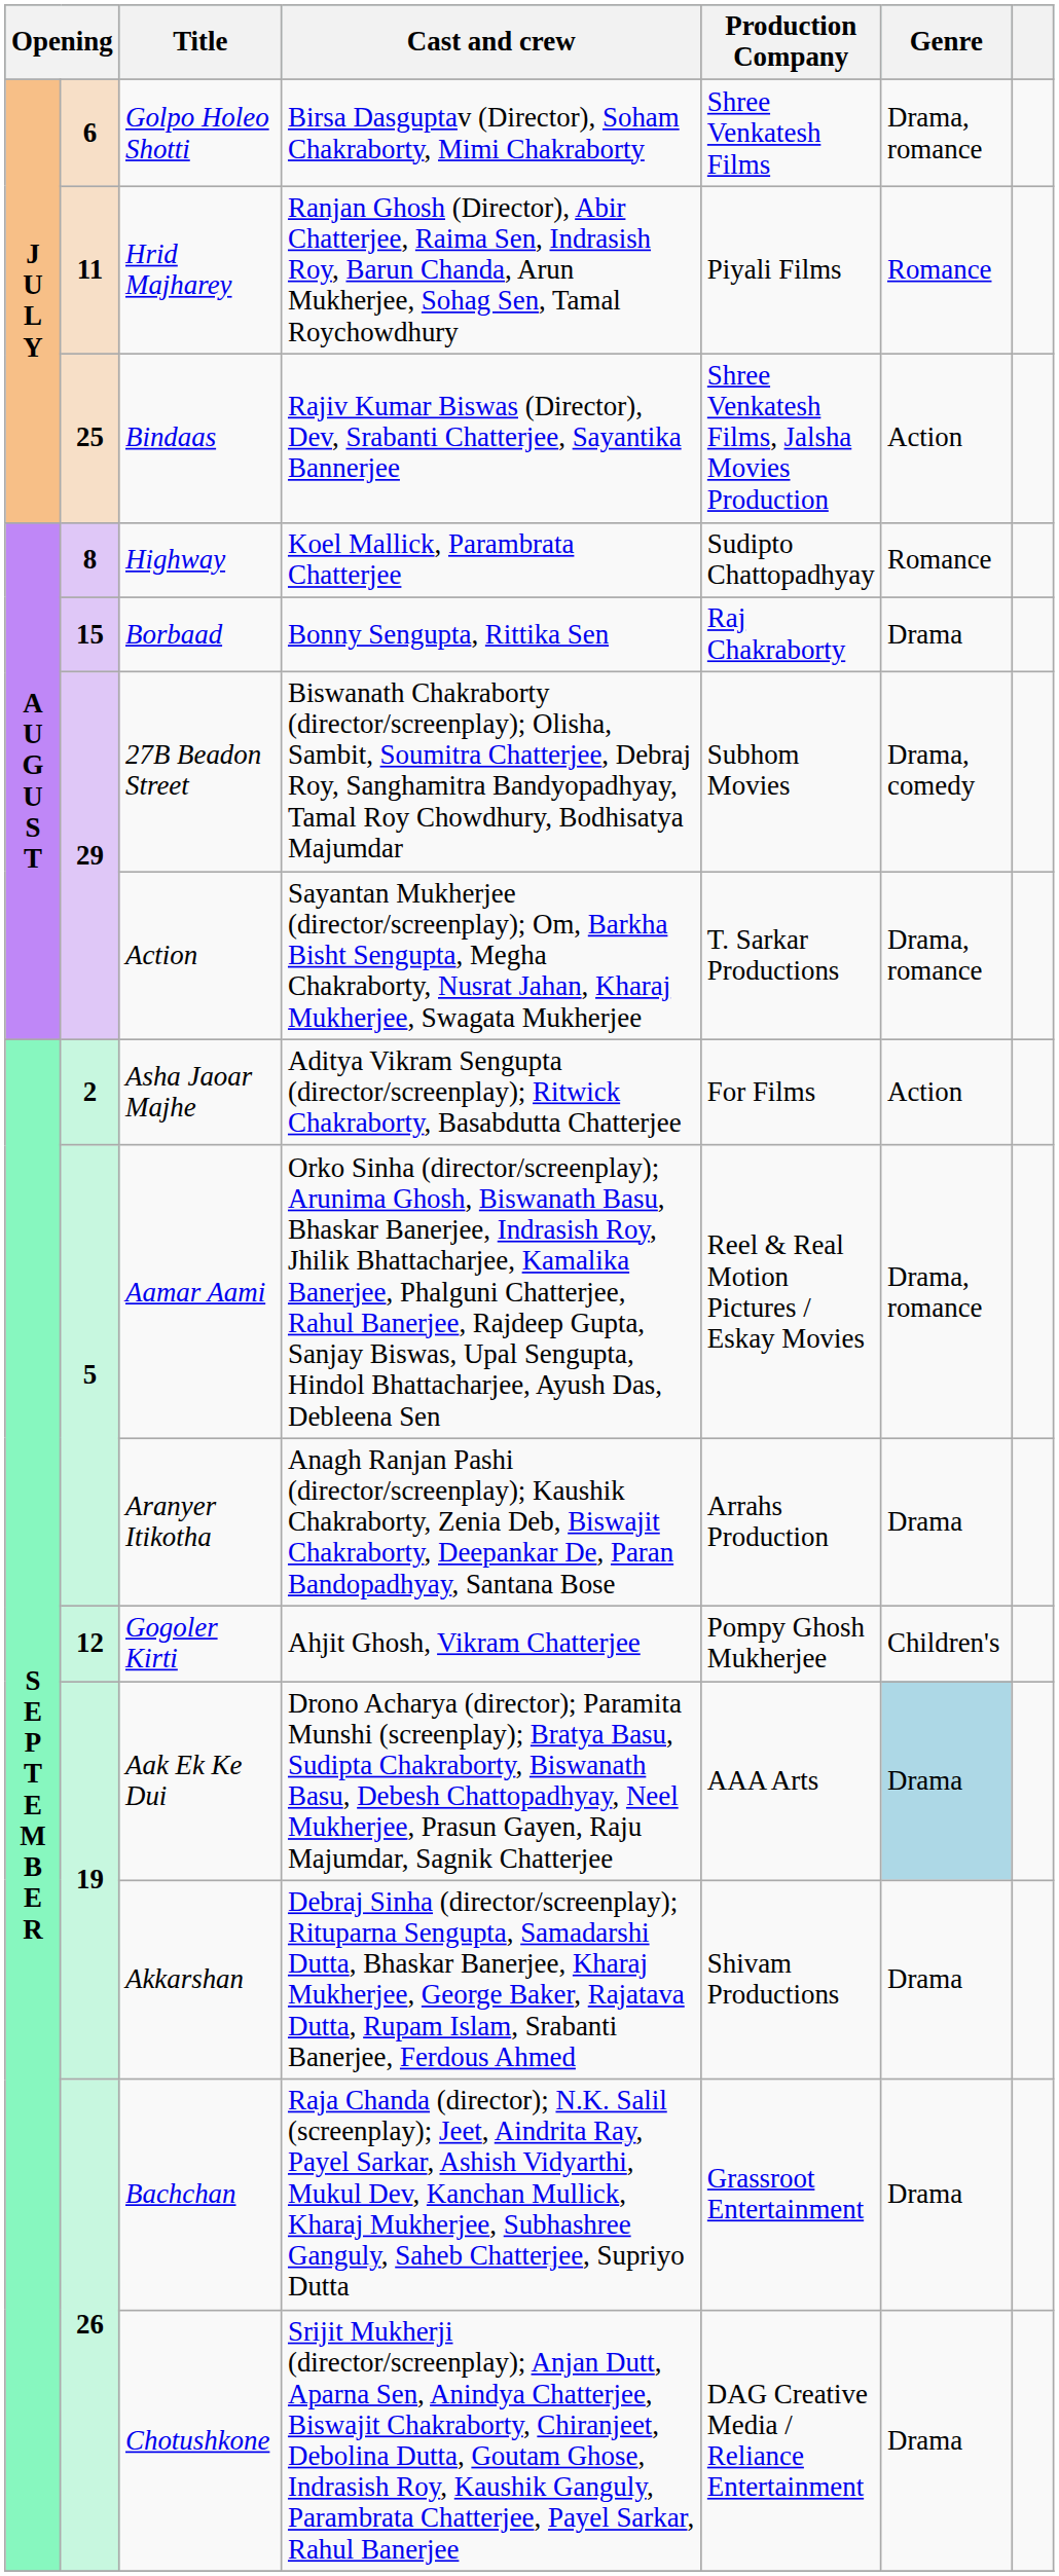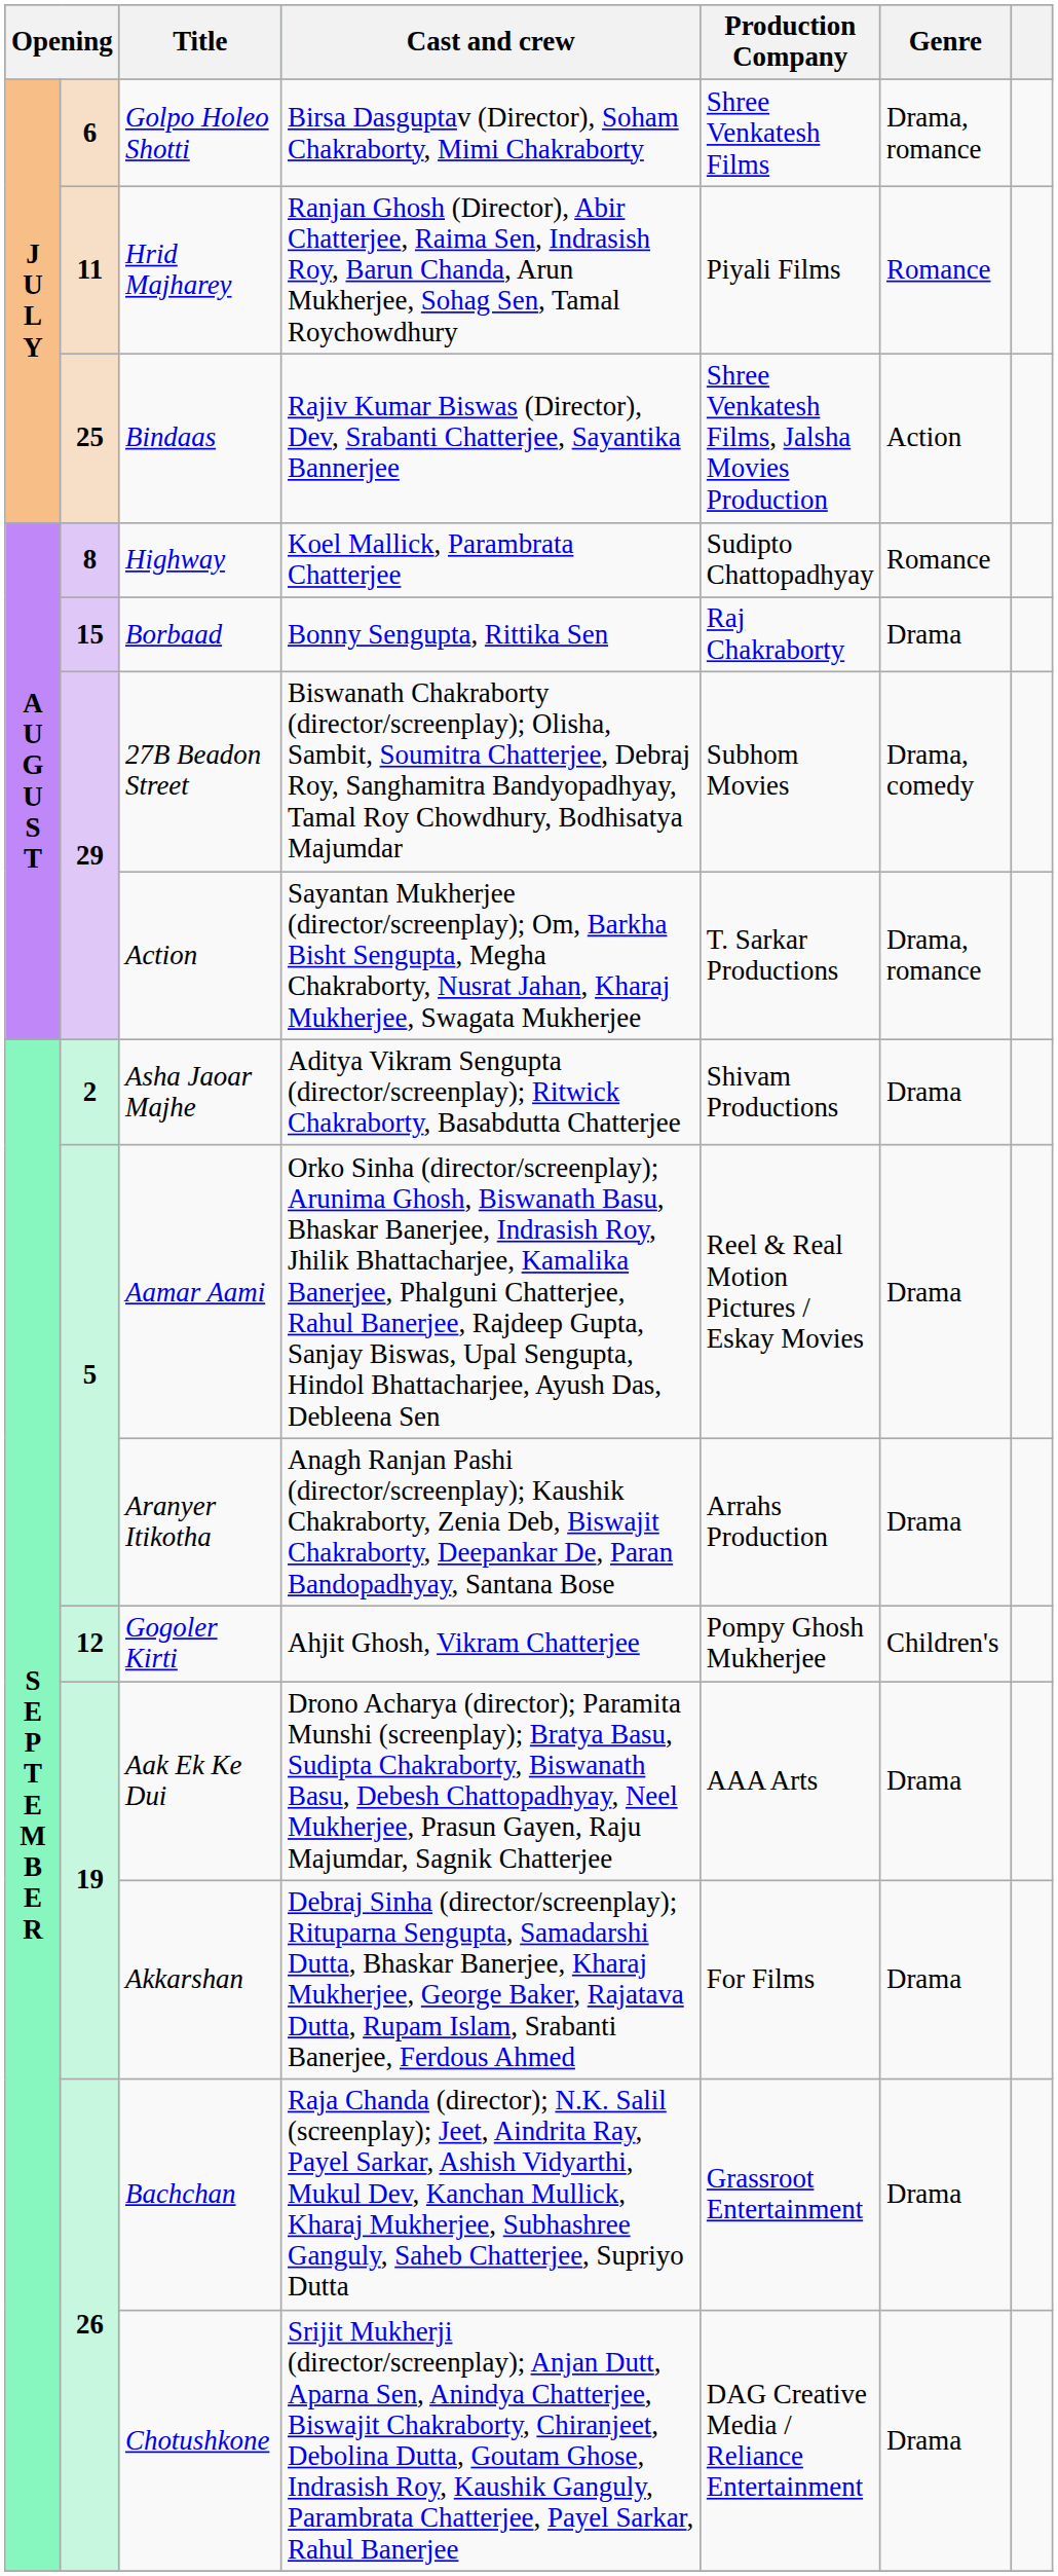Asha Jaoar Majhe | Production Company: For Films -> Shivam Productions
Asha Jaoar Majhe | Genre: Action -> Drama
Aamar Aami | Genre: Drama, romance -> Drama
Aak Ek Ke Dui | Genre: lightblue background -> no background
Akkarshan | Production Company: Shivam Productions -> For Films
